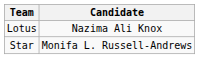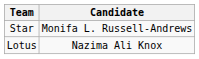rows swapped: Star <-> Lotus
